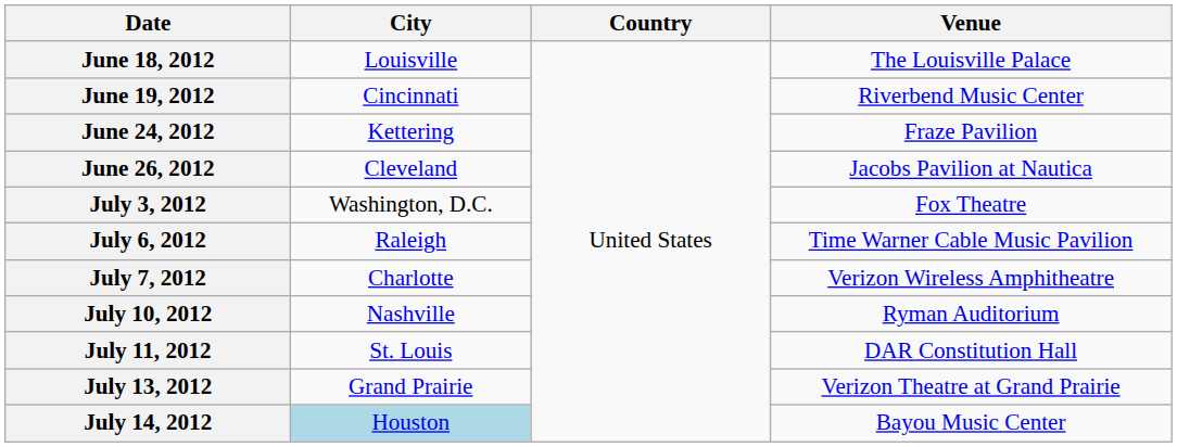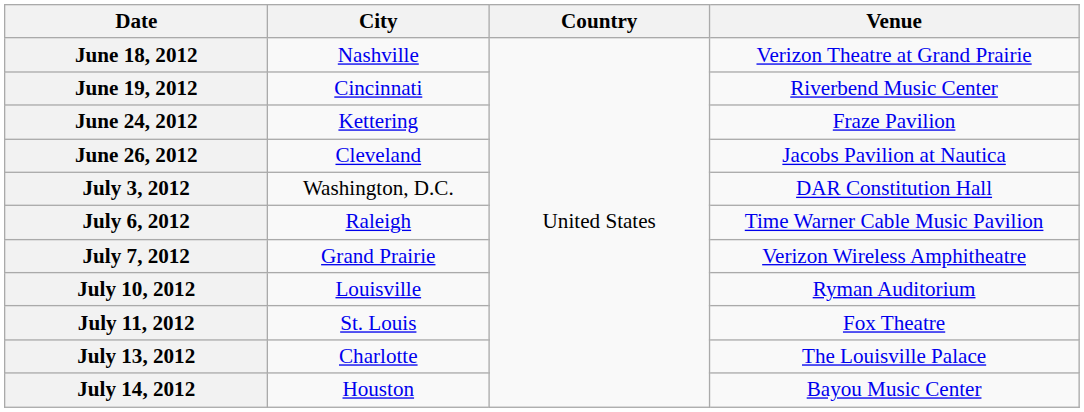June 18, 2012 | City: Louisville -> Nashville
June 18, 2012 | Venue: The Louisville Palace -> Verizon Theatre at Grand Prairie
July 3, 2012 | Venue: Fox Theatre -> DAR Constitution Hall
July 7, 2012 | City: Charlotte -> Grand Prairie
July 10, 2012 | City: Nashville -> Louisville
July 11, 2012 | Venue: DAR Constitution Hall -> Fox Theatre
July 13, 2012 | City: Grand Prairie -> Charlotte
July 13, 2012 | Venue: Verizon Theatre at Grand Prairie -> The Louisville Palace
July 14, 2012 | City: lightblue background -> no background
